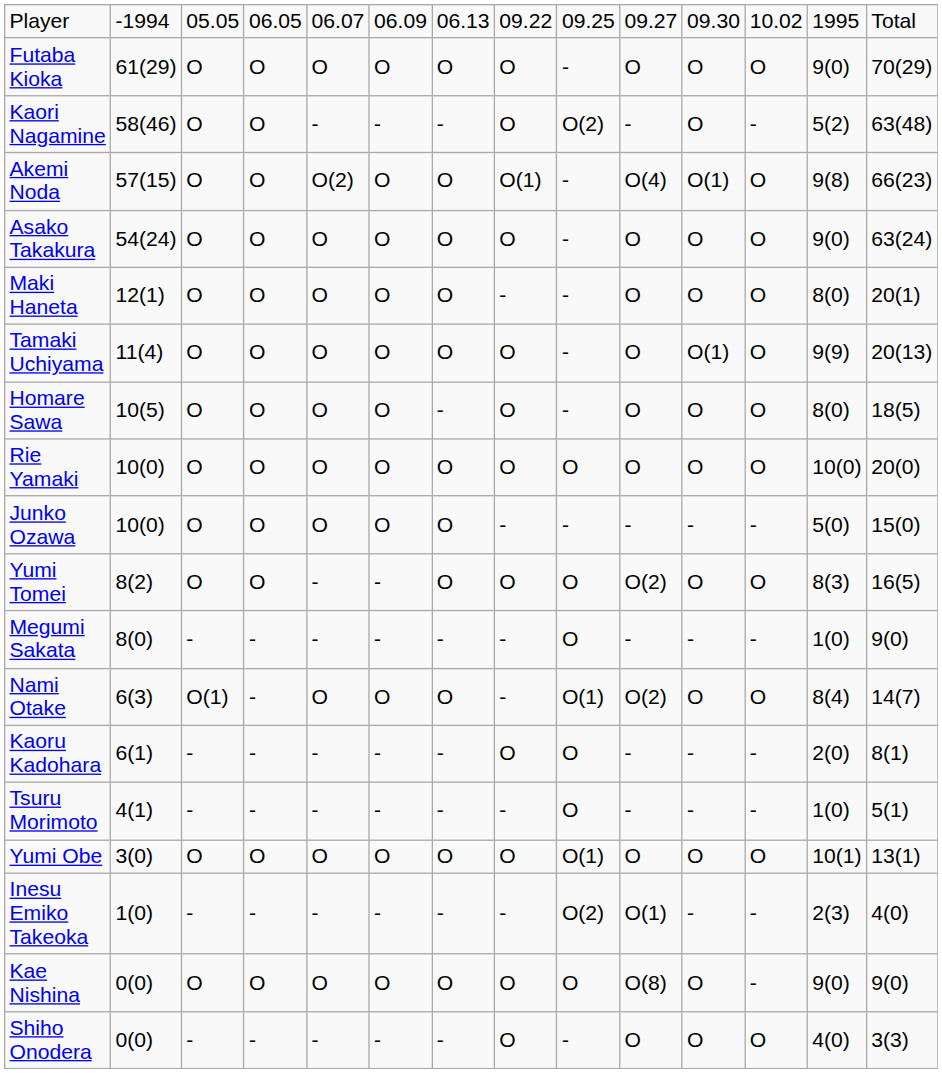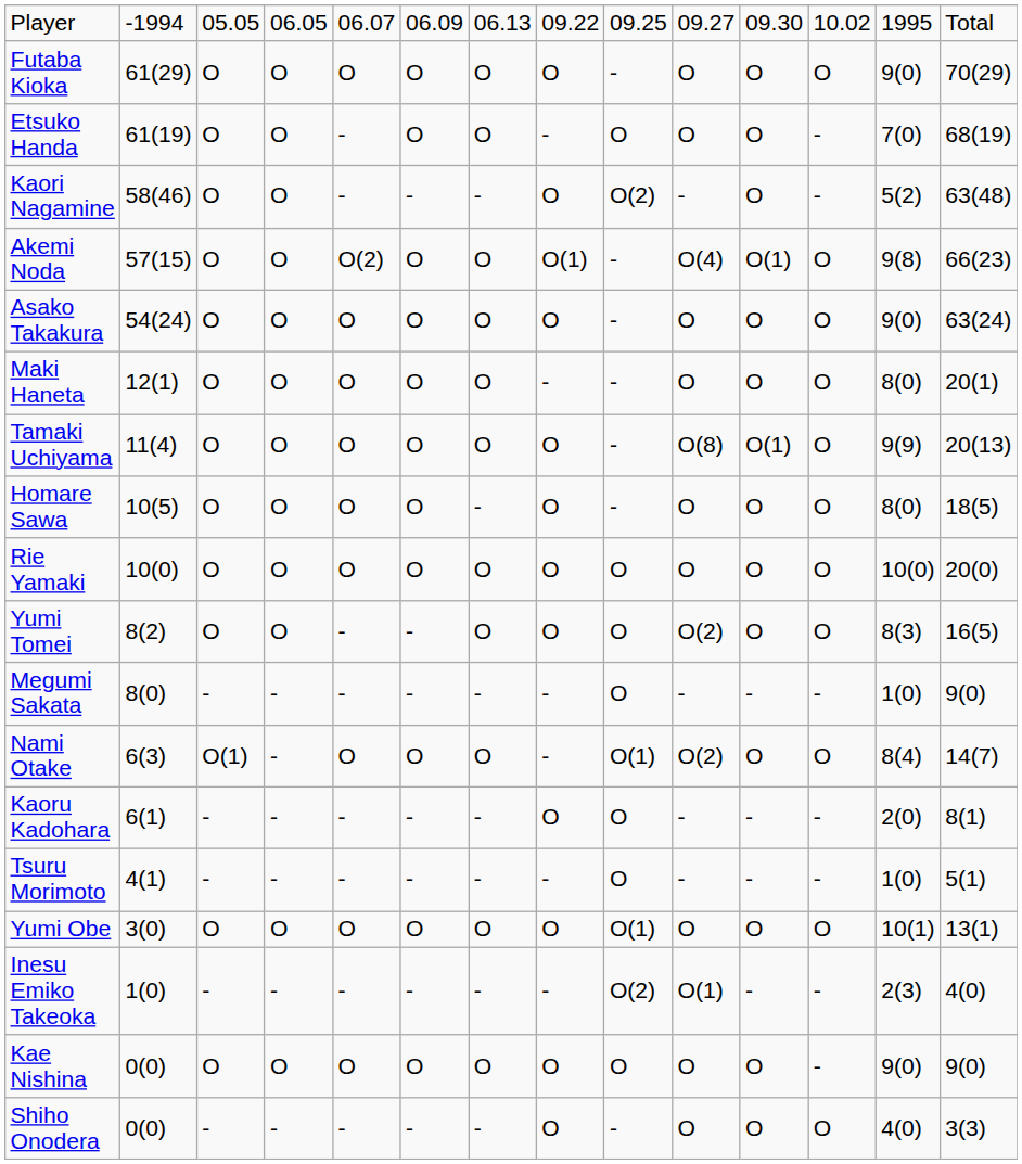+ row: Etsuko Handa | 61(19) | O | O | - | O | O | - | O | O | O | - | 7(0) | 68(19)
Tamaki Uchiyama | column 10: O -> O(8)
- row: Junko Ozawa | 10(0) | O | O | O | O | O | - | - | - | - | - | 5(0) | 15(0)
Kae Nishina | column 10: O(8) -> O
